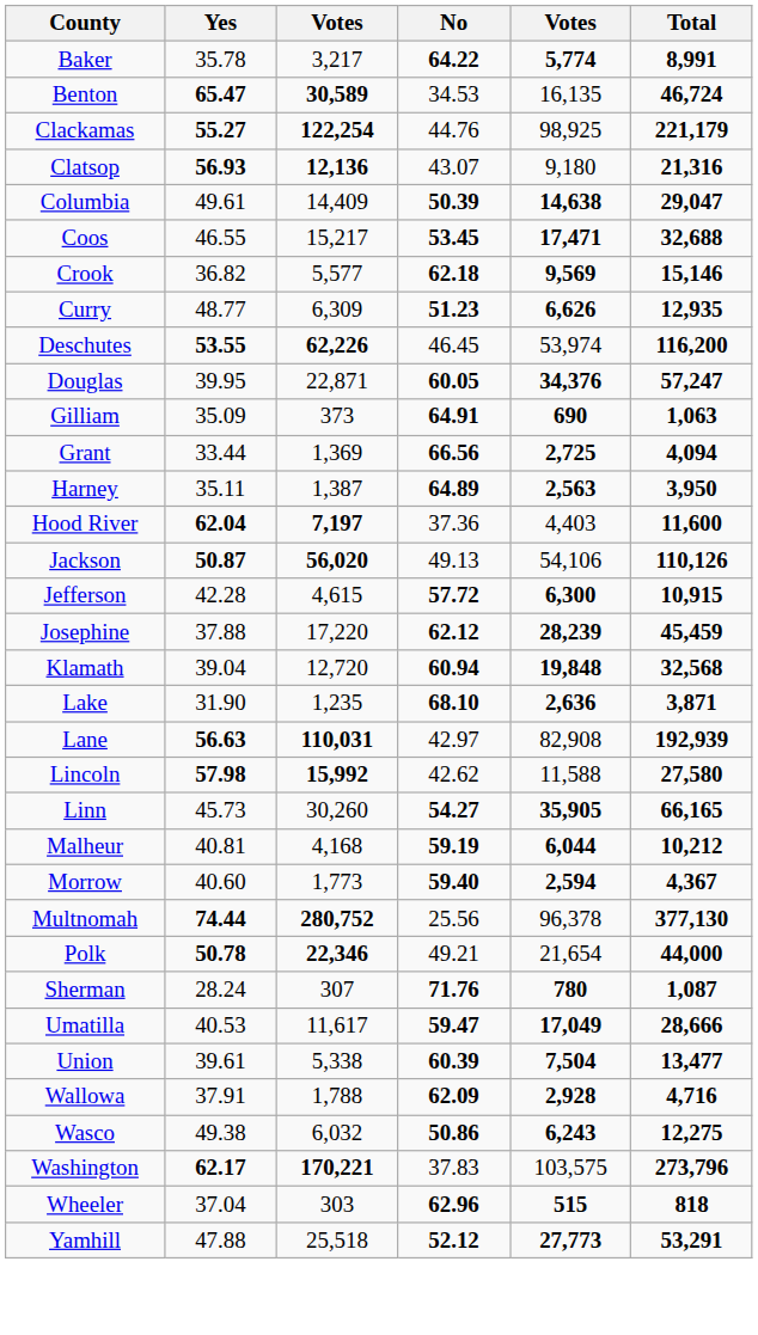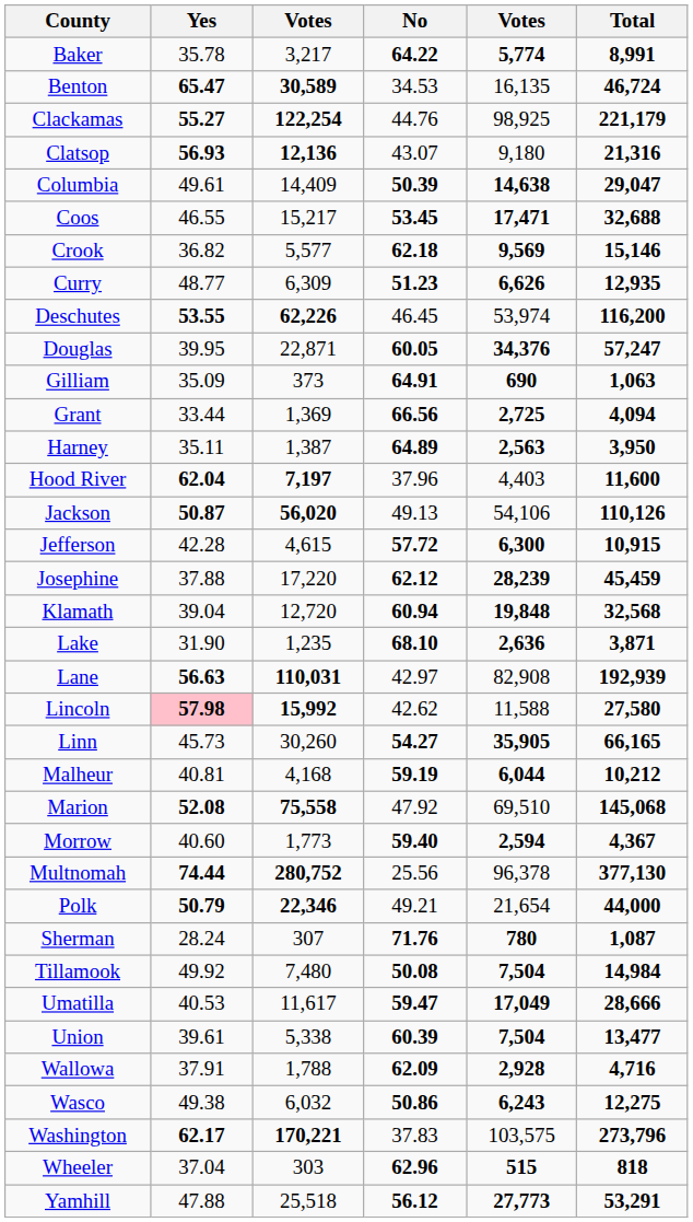Hood River | No: 37.36 -> 37.96
Lincoln | Yes: no background -> pink background
+ row: Marion | 52.08 | 75,558 | 47.92 | 69,510 | 145,068
Polk | Yes: 50.78 -> 50.79
+ row: Tillamook | 49.92 | 7,480 | 50.08 | 7,504 | 14,984
Yamhill | No: 52.12 -> 56.12
